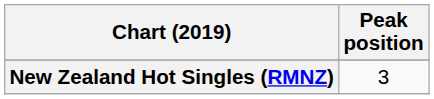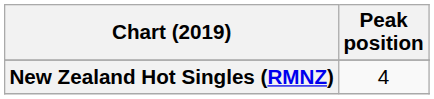New Zealand Hot Singles (RMNZ) | Peak position: 3 -> 4
